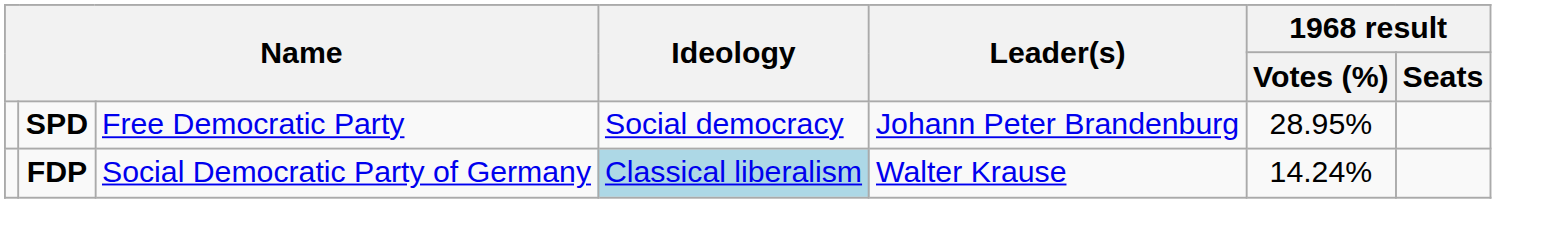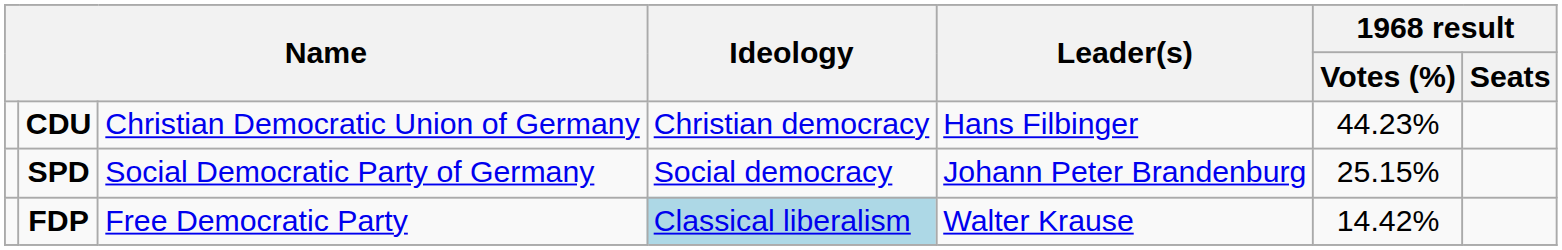+ row: CDU | Christian Democratic Union of Germany | Christian democracy | Hans Filbinger | 44.23%
SPD | column 3: Free Democratic Party -> Social Democratic Party of Germany
SPD | 1968 result / Votes (%): 28.95% -> 25.15%
FDP | column 3: Social Democratic Party of Germany -> Free Democratic Party
FDP | 1968 result / Votes (%): 14.24% -> 14.42%
